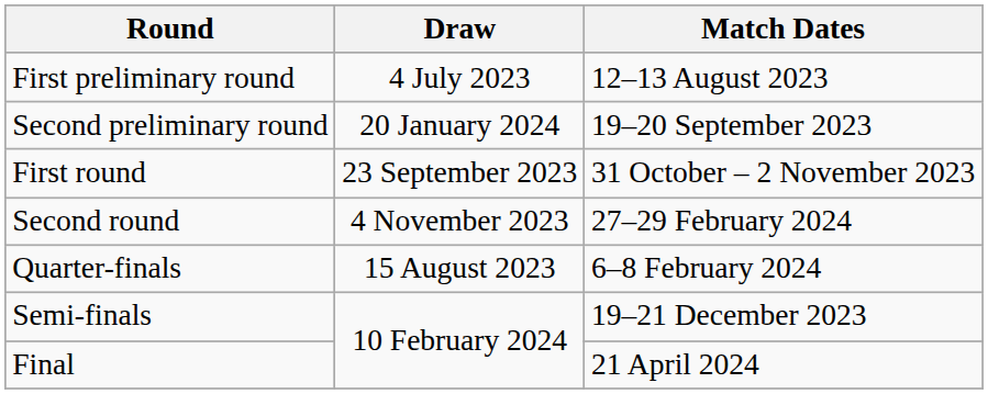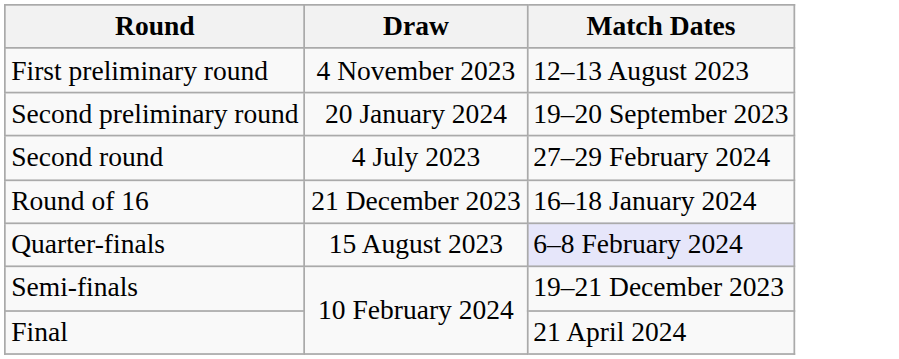First preliminary round | Draw: 4 July 2023 -> 4 November 2023
- row: First round | 23 September 2023 | 31 October – 2 November 2023
Second round | Draw: 4 November 2023 -> 4 July 2023
+ row: Round of 16 | 21 December 2023 | 16–18 January 2024
Quarter-finals | Match Dates: no background -> lavender background
